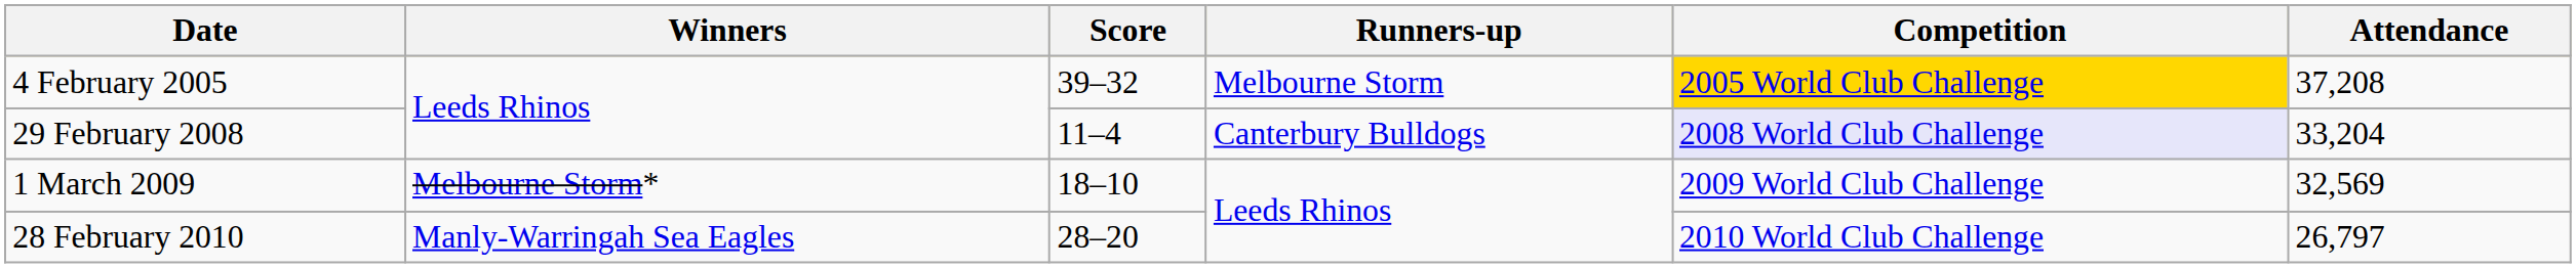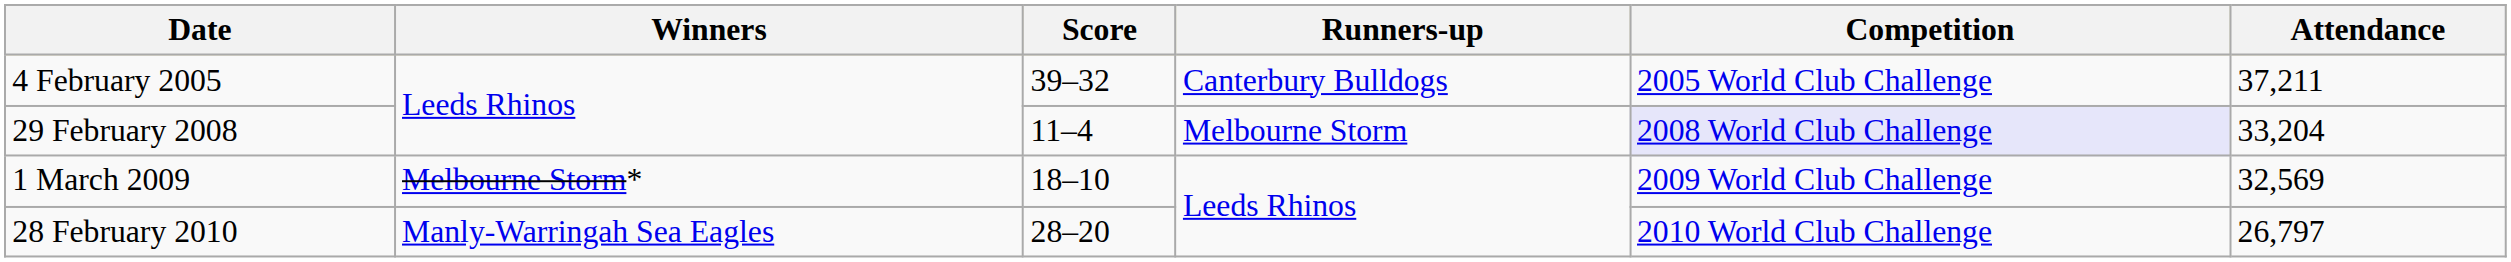4 February 2005 | Runners-up: Melbourne Storm -> Canterbury Bulldogs
4 February 2005 | Competition: gold background -> no background
4 February 2005 | Attendance: 37,208 -> 37,211
29 February 2008 | Runners-up: Canterbury Bulldogs -> Melbourne Storm
